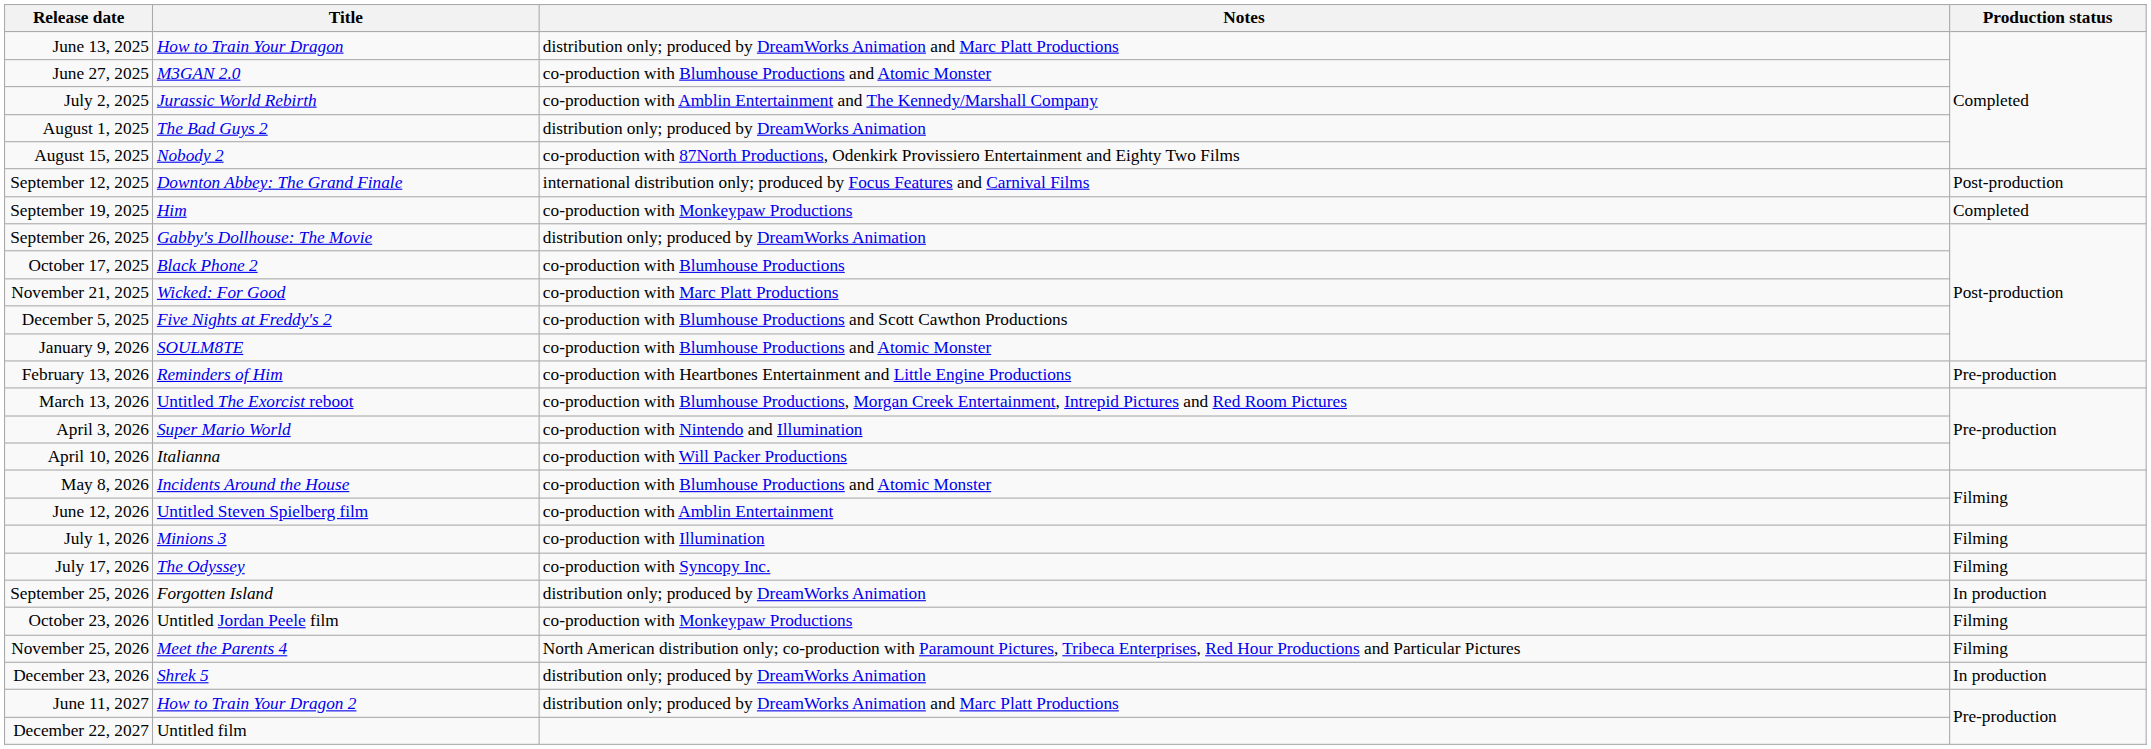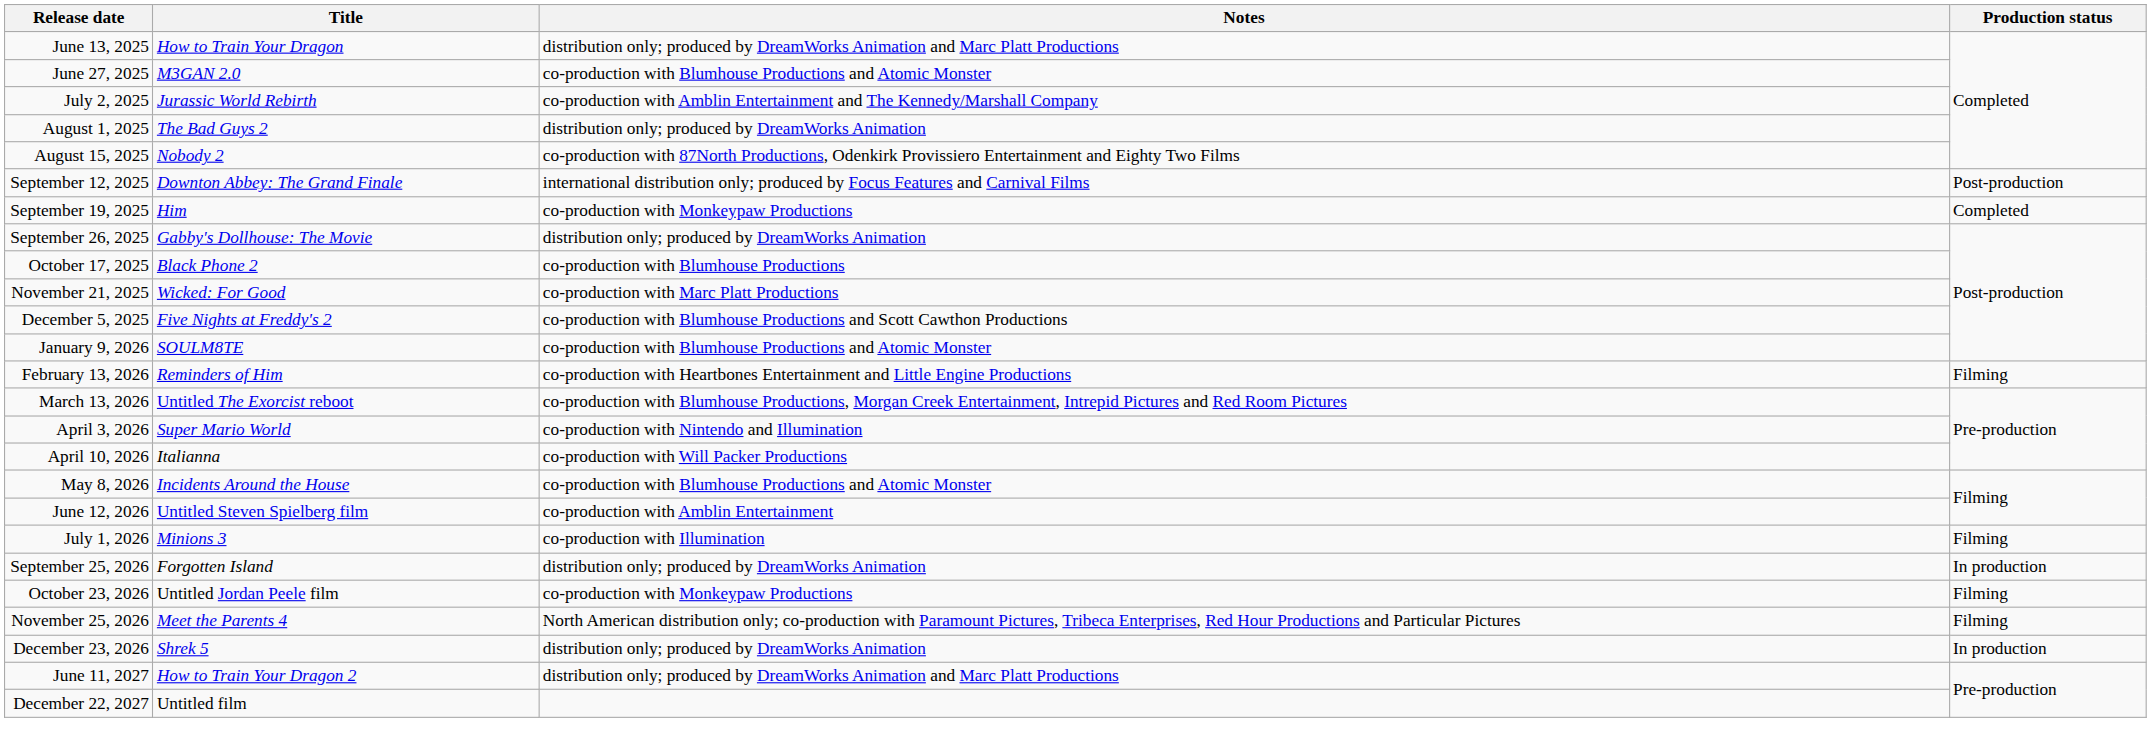February 13, 2026 | Production status: Pre-production -> Filming
- row: July 17, 2026 | The Odyssey | co-production with Syncopy Inc. | Filming
